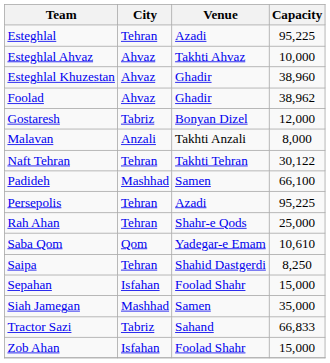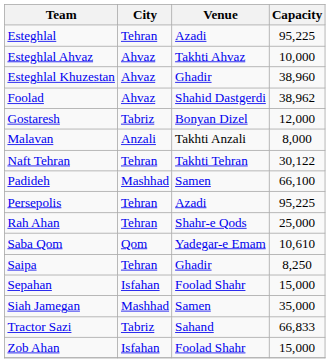Foolad | Venue: Ghadir -> Shahid Dastgerdi
Saipa | Venue: Shahid Dastgerdi -> Ghadir
